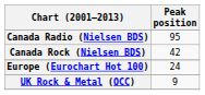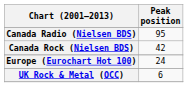UK Rock & Metal (OCC) | Peak position: 9 -> 6
